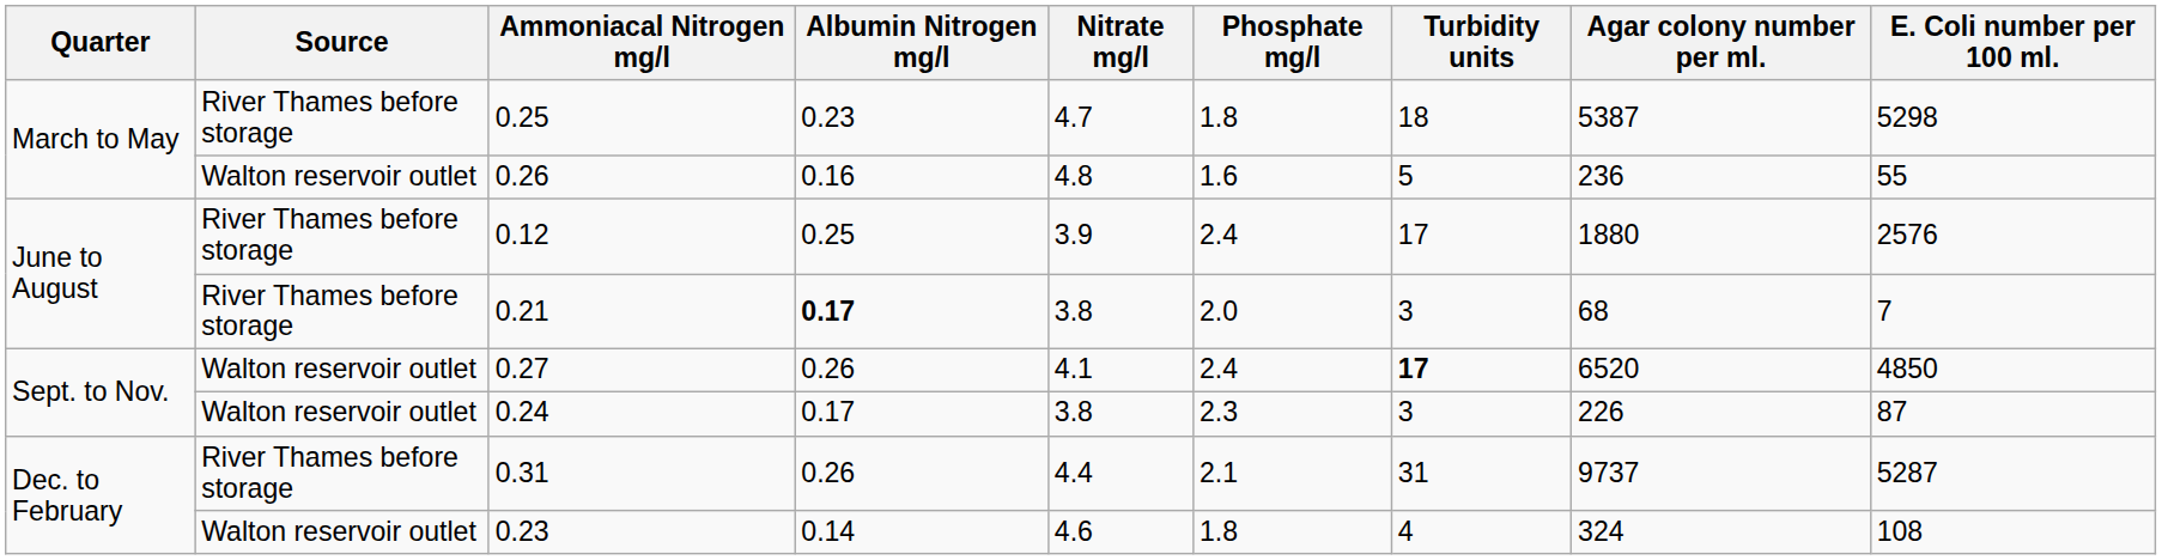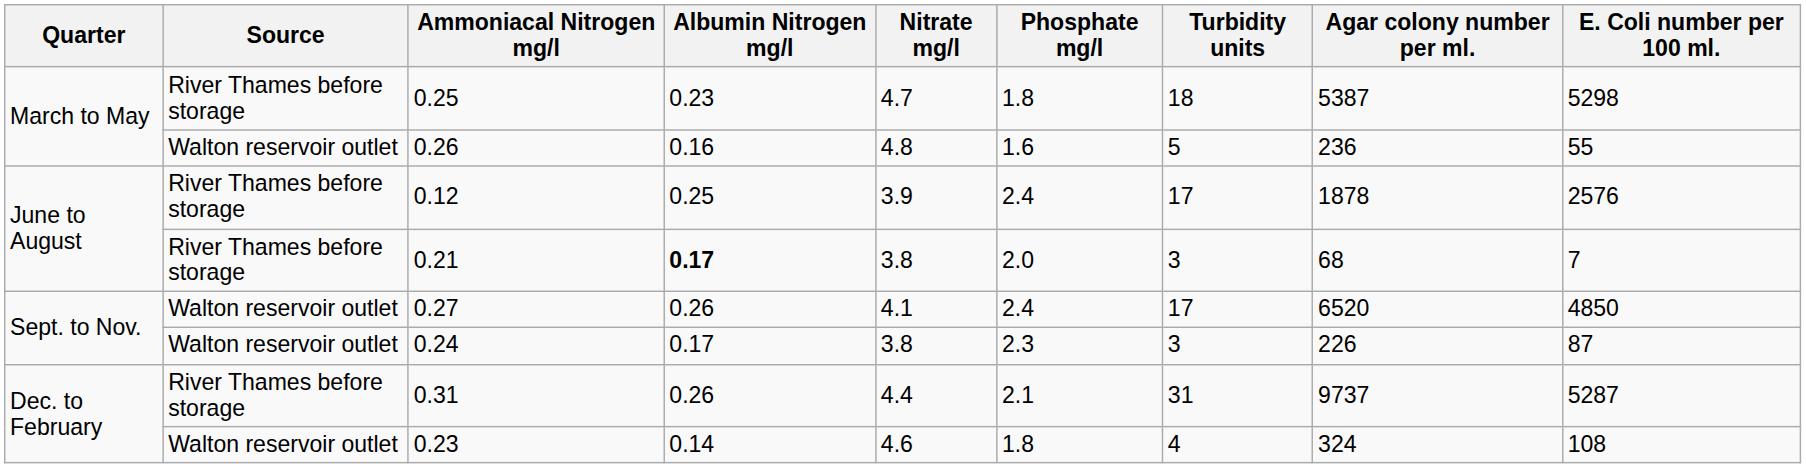0.12 | Agar colony number per ml.: 1880 -> 1878
0.27 | Turbidity units: bold -> normal
